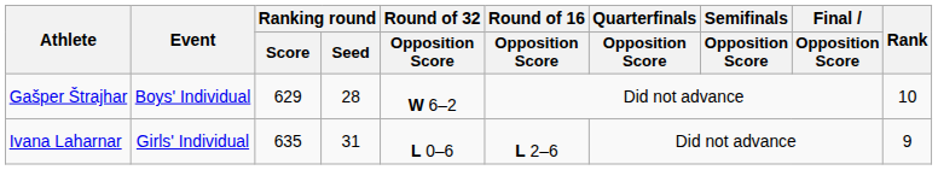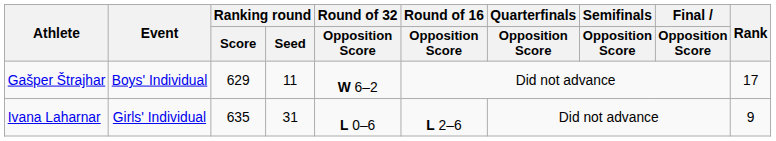Gašper Štrajhar | Ranking round / Seed: 28 -> 11
Gašper Štrajhar | Rank: 10 -> 17
